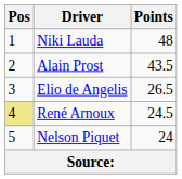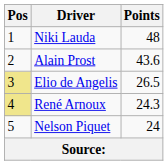Alain Prost | Points: 43.5 -> 43.6
Elio de Angelis | Pos: no background -> khaki background
René Arnoux | Points: 24.5 -> 24.3
